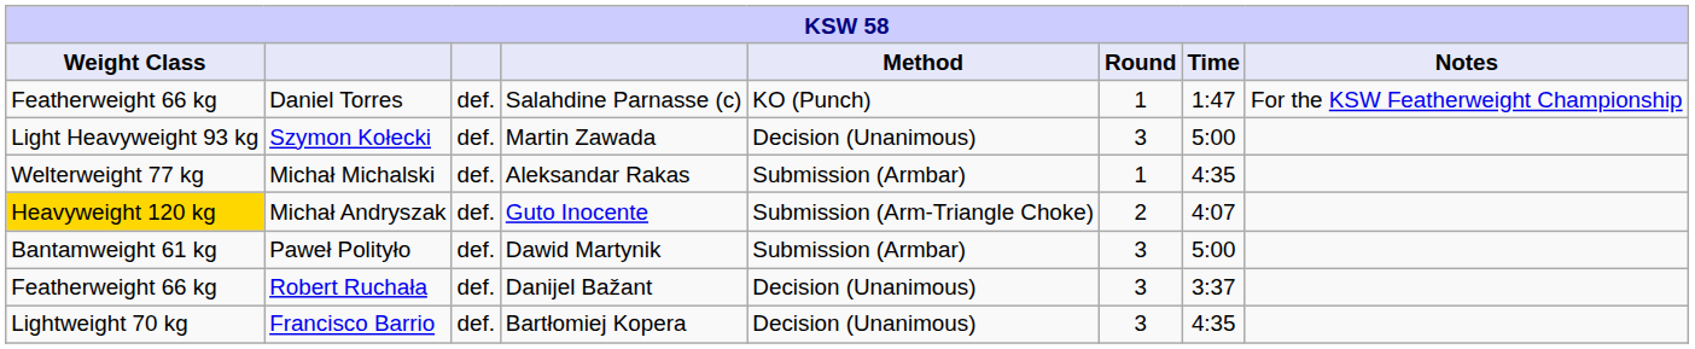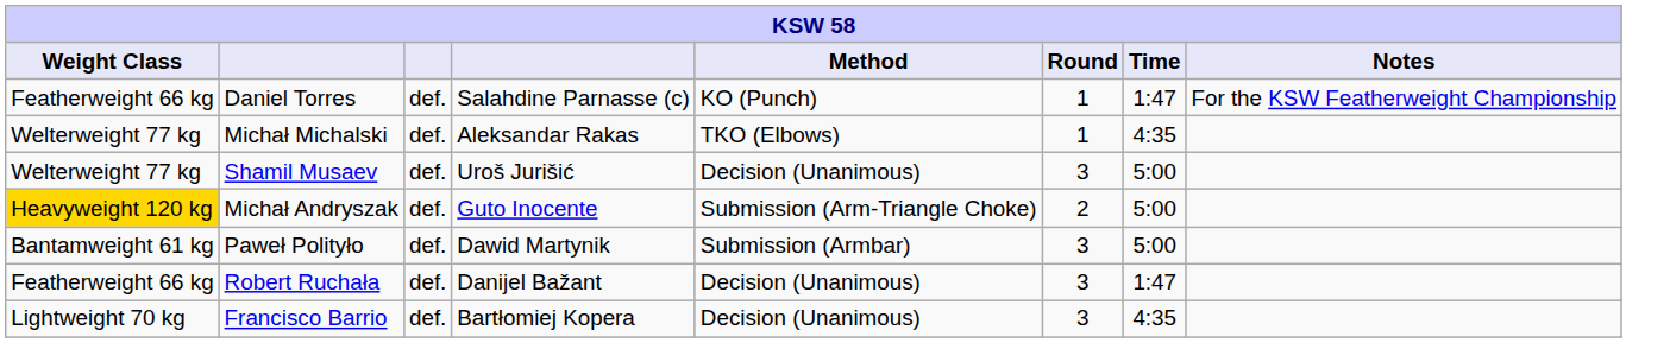- row: Light Heavyweight 93 kg | Szymon Kołecki | def. | Martin Zawada | Decision (Unanimous) | 3 | 5:00
Michał Michalski | Method: Submission (Armbar) -> TKO (Elbows)
+ row: Welterweight 77 kg | Shamil Musaev | def. | Uroš Jurišić | Decision (Unanimous) | 3 | 5:00
Michał Andryszak | Time: 4:07 -> 5:00
Robert Ruchała | Time: 3:37 -> 1:47
